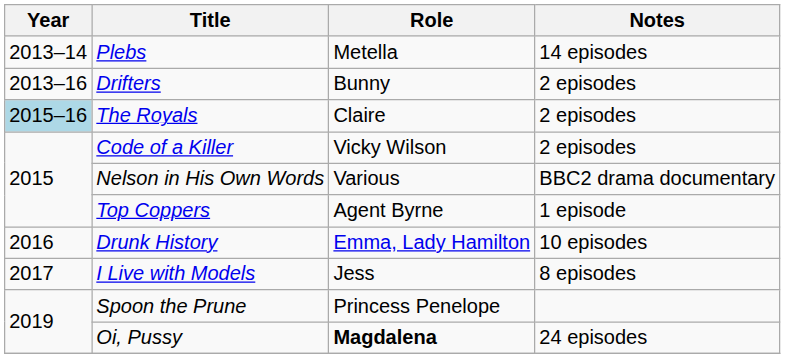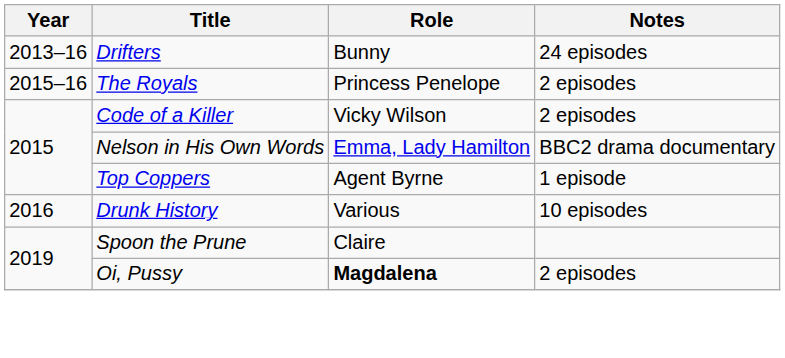- row: 2013–14 | Plebs | Metella | 14 episodes
Drifters | Notes: 2 episodes -> 24 episodes
The Royals | Year: lightblue background -> no background
The Royals | Role: Claire -> Princess Penelope
Nelson in His Own Words | Role: Various -> Emma, Lady Hamilton
Drunk History | Role: Emma, Lady Hamilton -> Various
- row: 2017 | I Live with Models | Jess | 8 episodes
Spoon the Prune | Role: Princess Penelope -> Claire
Oi, Pussy | Notes: 24 episodes -> 2 episodes
